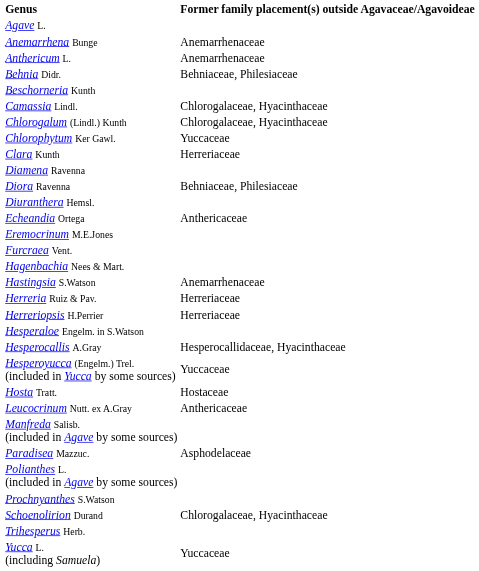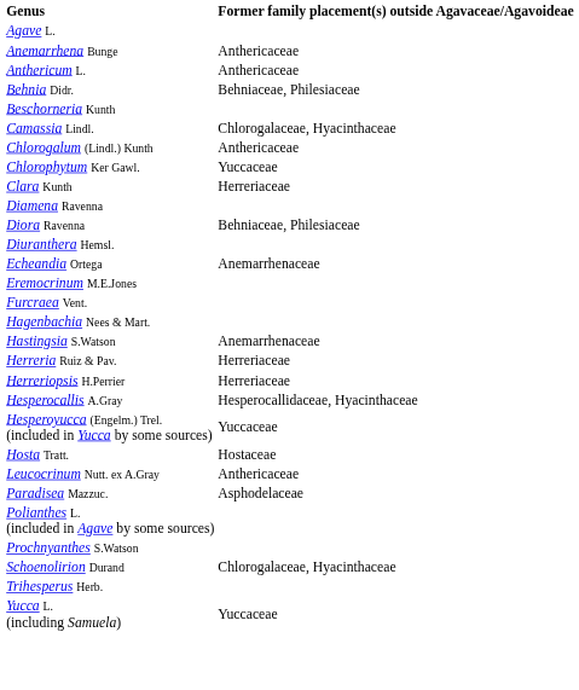Anemarrhena Bunge | column 2: Anemarrhenaceae -> Anthericaceae
Anthericum L. | column 2: Anemarrhenaceae -> Anthericaceae
Chlorogalum (Lindl.) Kunth | column 2: Chlorogalaceae, Hyacinthaceae -> Anthericaceae
Echeandia Ortega | column 2: Anthericaceae -> Anemarrhenaceae
- row: Hesperaloe Engelm. in S.Watson
- row: Manfreda Salisb. (included in Agave by some sources)
